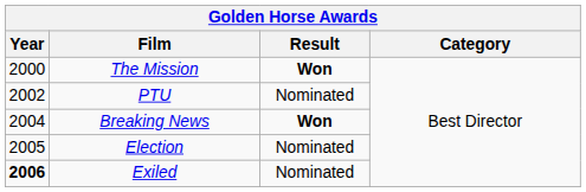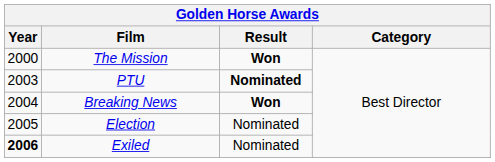PTU | Year: 2002 -> 2003
PTU | Result: normal -> bold
